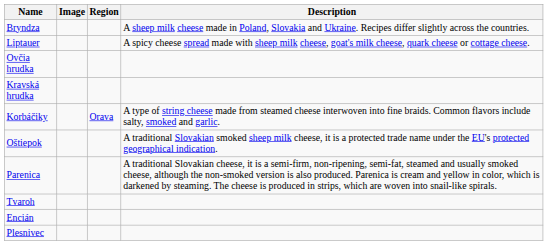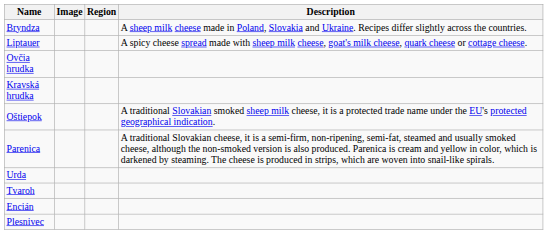- row: Korbáčiky | Orava | A type of string cheese made from steamed cheese interwoven into fine braids. Common flavors include salty, smoked and garlic.
+ row: Urda
